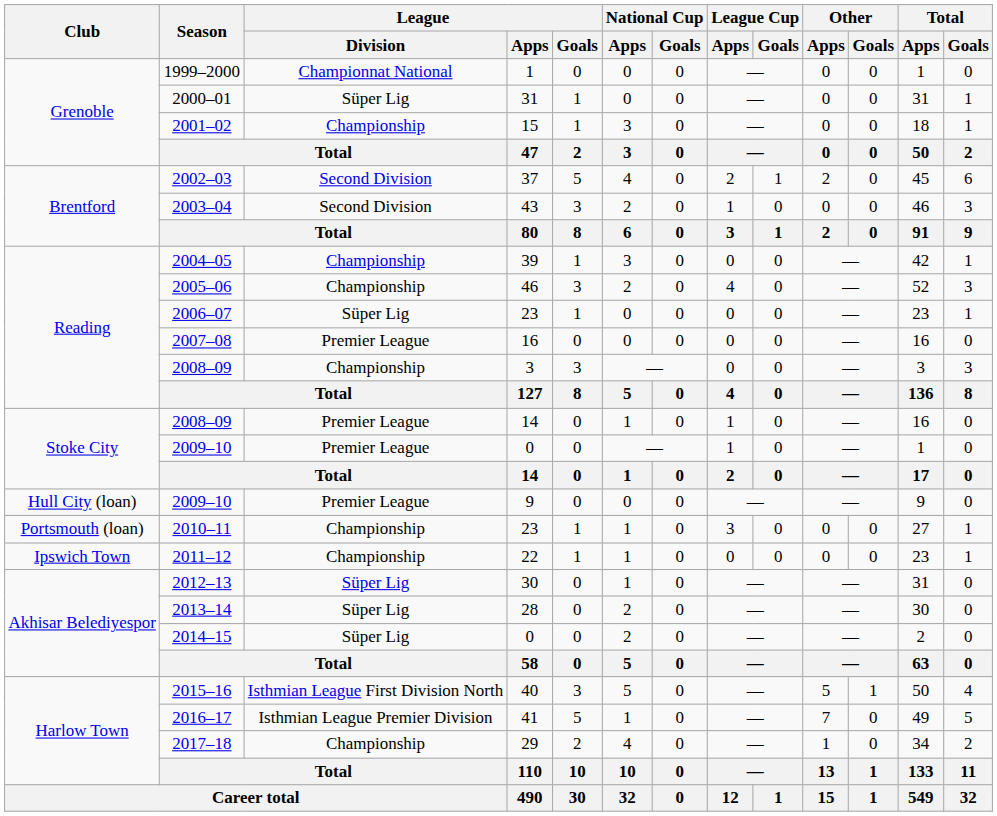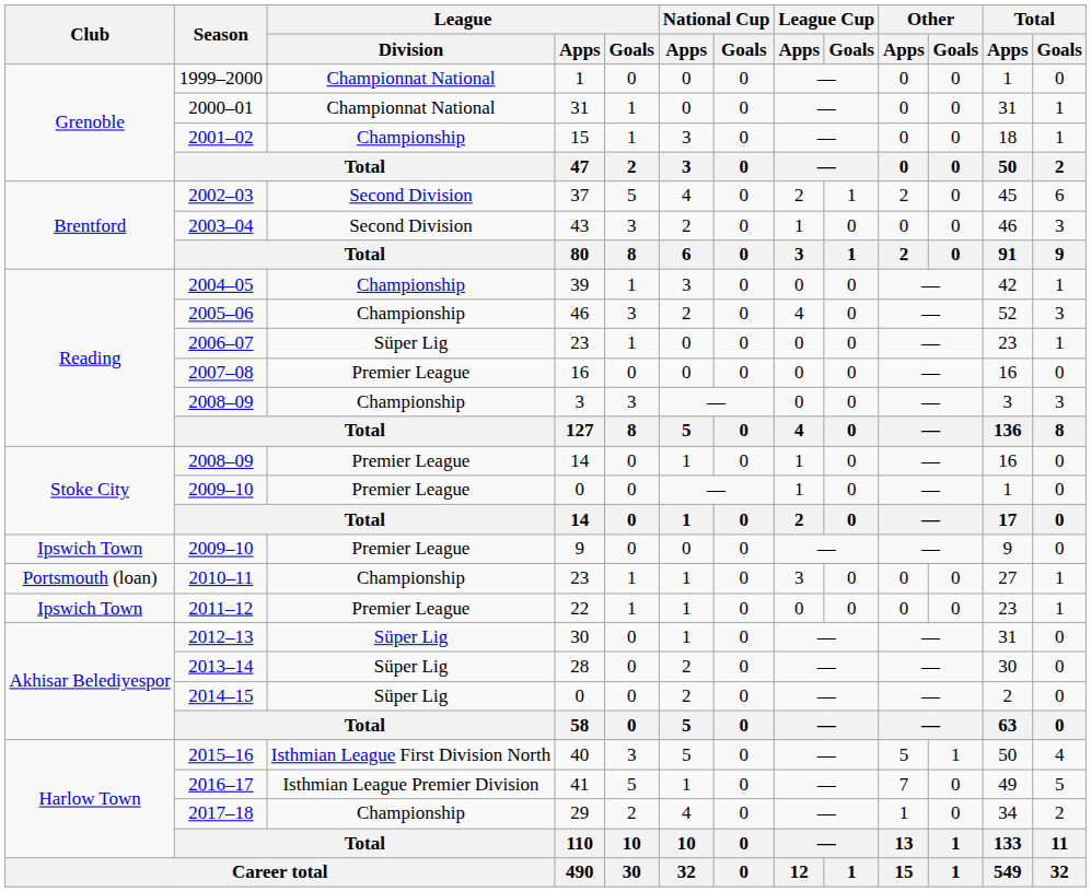2000–01 | League / Division: Süper Lig -> Championnat National
2009–10 / 9 | Club: Hull City (loan) -> Ipswich Town
2011–12 | League / Division: Championship -> Premier League
